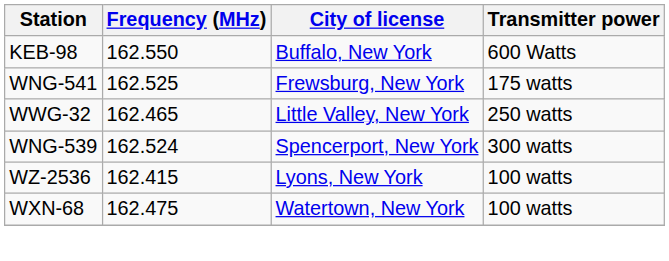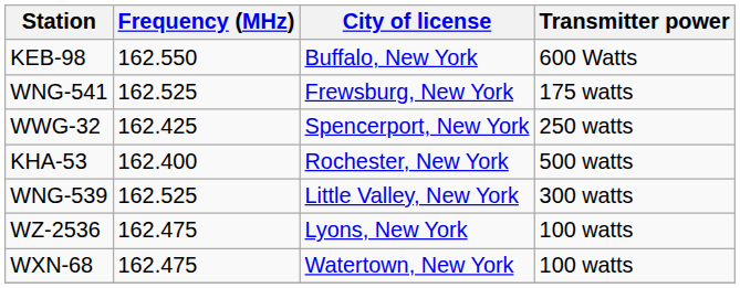WWG-32 | Frequency (MHz): 162.465 -> 162.425
WWG-32 | City of license: Little Valley, New York -> Spencerport, New York
+ row: KHA-53 | 162.400 | Rochester, New York | 500 watts
WNG-539 | Frequency (MHz): 162.524 -> 162.525
WNG-539 | City of license: Spencerport, New York -> Little Valley, New York
WZ-2536 | Frequency (MHz): 162.415 -> 162.475
